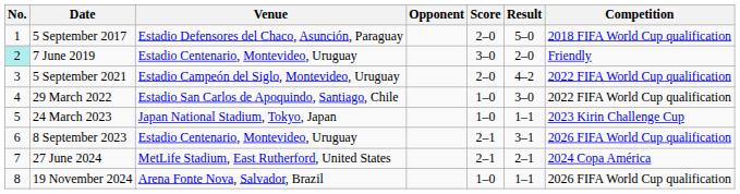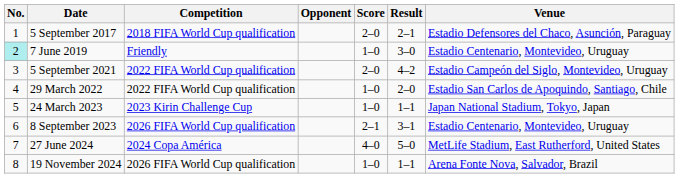columns swapped: Venue <-> Competition
5 September 2017 | Result: 5–0 -> 2–1
7 June 2019 | Score: 3–0 -> 1–0
7 June 2019 | Result: 2–0 -> 3–0
29 March 2022 | Result: 3–0 -> 2–0
27 June 2024 | Score: 2–1 -> 4–0
27 June 2024 | Result: 2–1 -> 5–0
